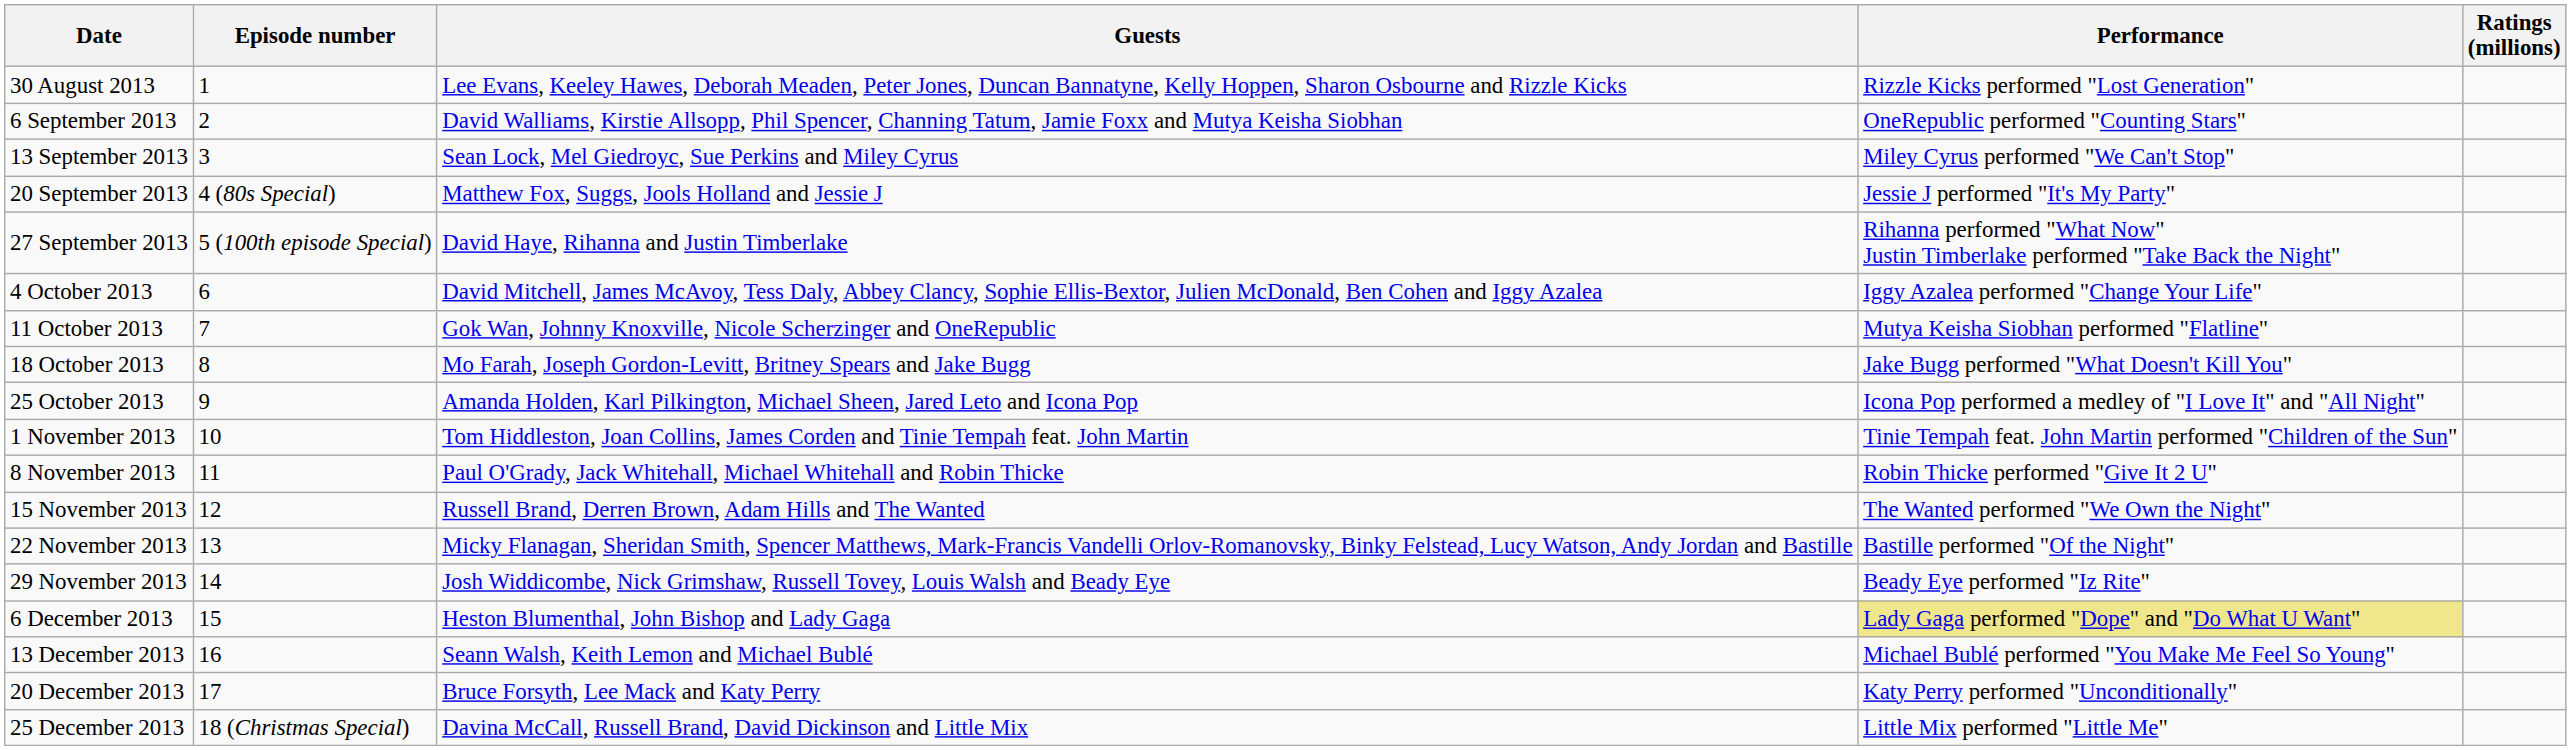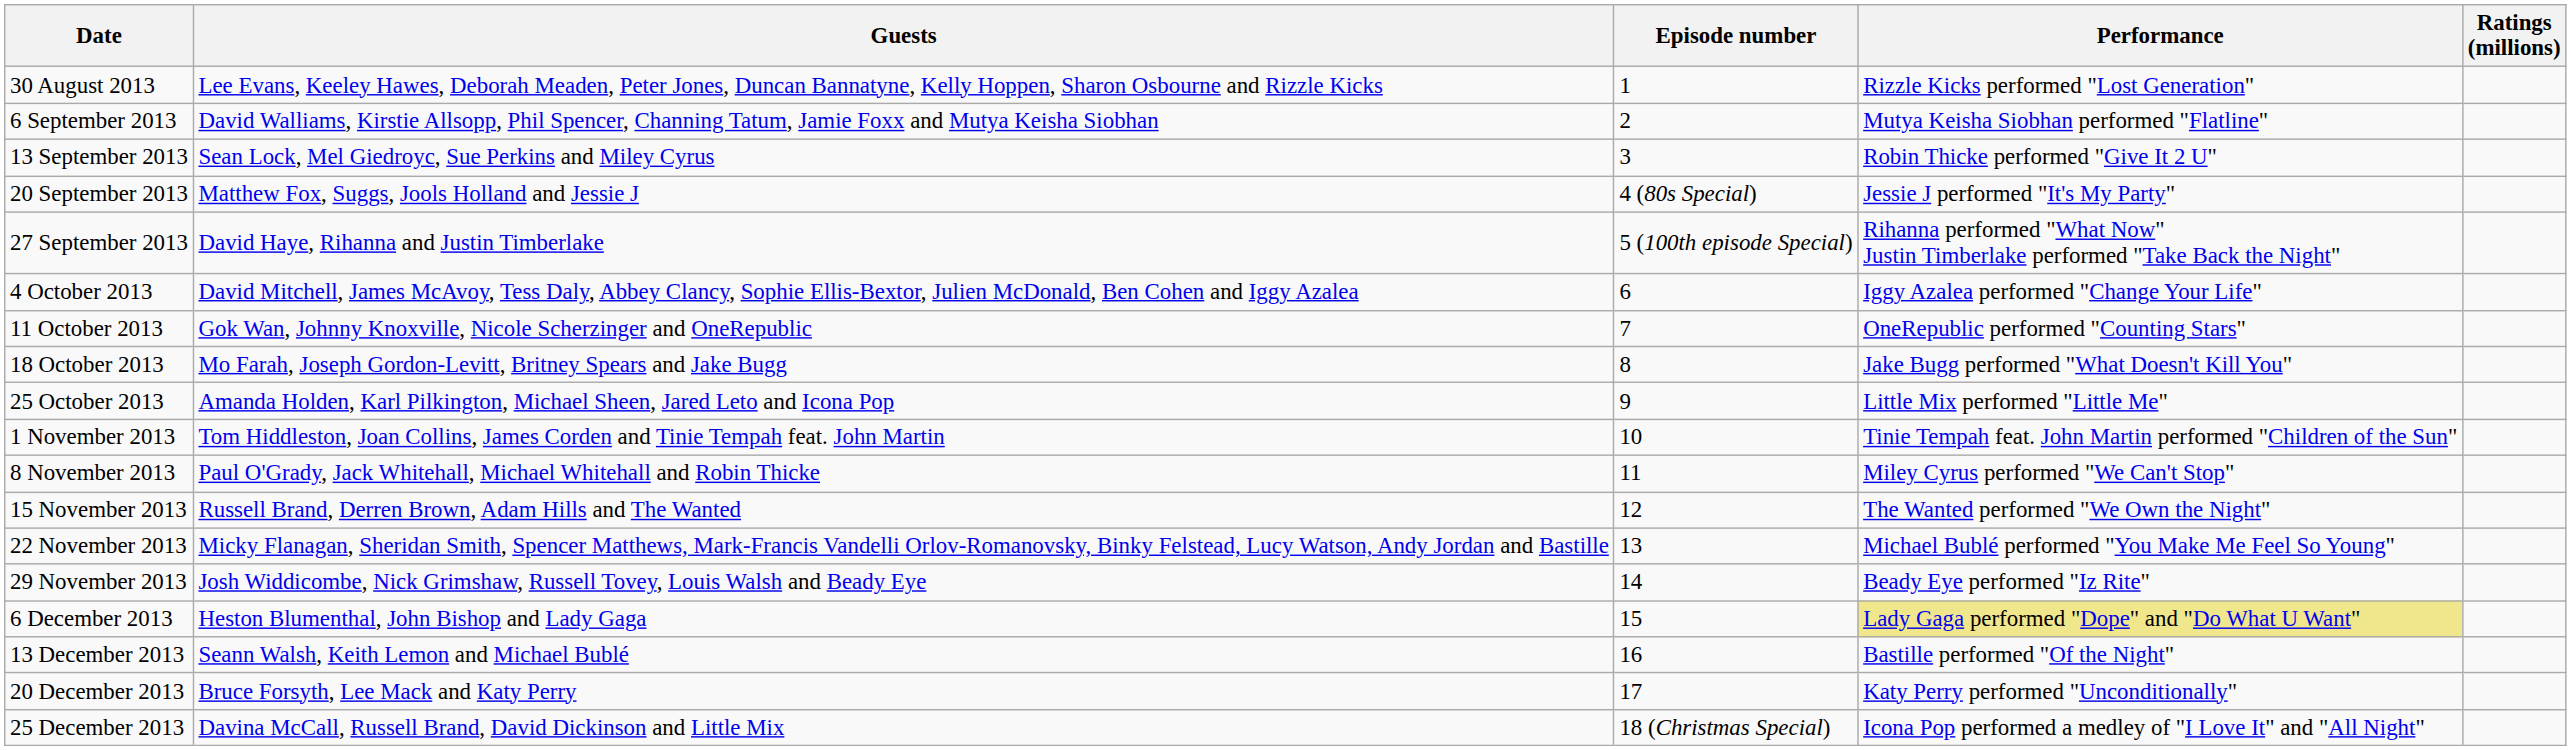columns swapped: Episode number <-> Guests
6 September 2013 | Performance: OneRepublic performed "Counting Stars" -> Mutya Keisha Siobhan performed "Flatline"
13 September 2013 | Performance: Miley Cyrus performed "We Can't Stop" -> Robin Thicke performed "Give It 2 U"
11 October 2013 | Performance: Mutya Keisha Siobhan performed "Flatline" -> OneRepublic performed "Counting Stars"
25 October 2013 | Performance: Icona Pop performed a medley of "I Love It" and "All Night" -> Little Mix performed "Little Me"
8 November 2013 | Performance: Robin Thicke performed "Give It 2 U" -> Miley Cyrus performed "We Can't Stop"
22 November 2013 | Performance: Bastille performed "Of the Night" -> Michael Bublé performed "You Make Me Feel So Young"
13 December 2013 | Performance: Michael Bublé performed "You Make Me Feel So Young" -> Bastille performed "Of the Night"
25 December 2013 | Performance: Little Mix performed "Little Me" -> Icona Pop performed a medley of "I Love It" and "All Night"
